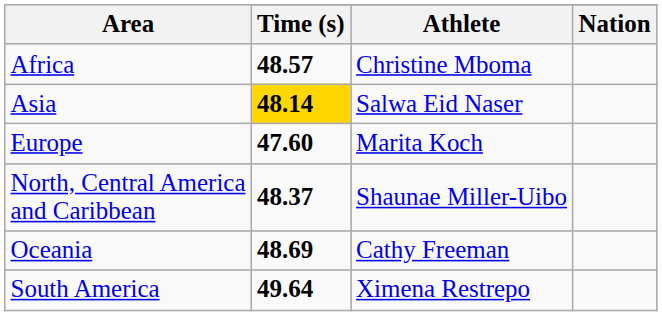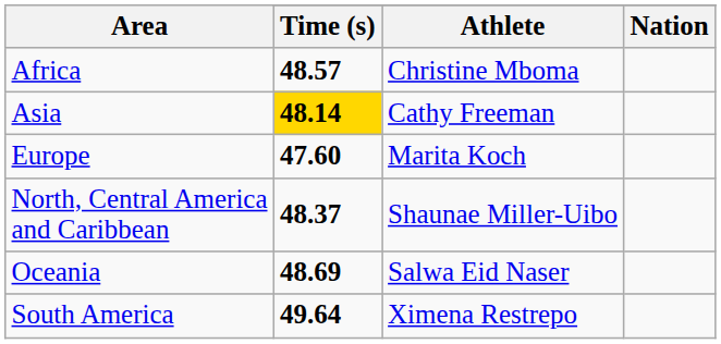Asia | Athlete: Salwa Eid Naser -> Cathy Freeman
Oceania | Athlete: Cathy Freeman -> Salwa Eid Naser
